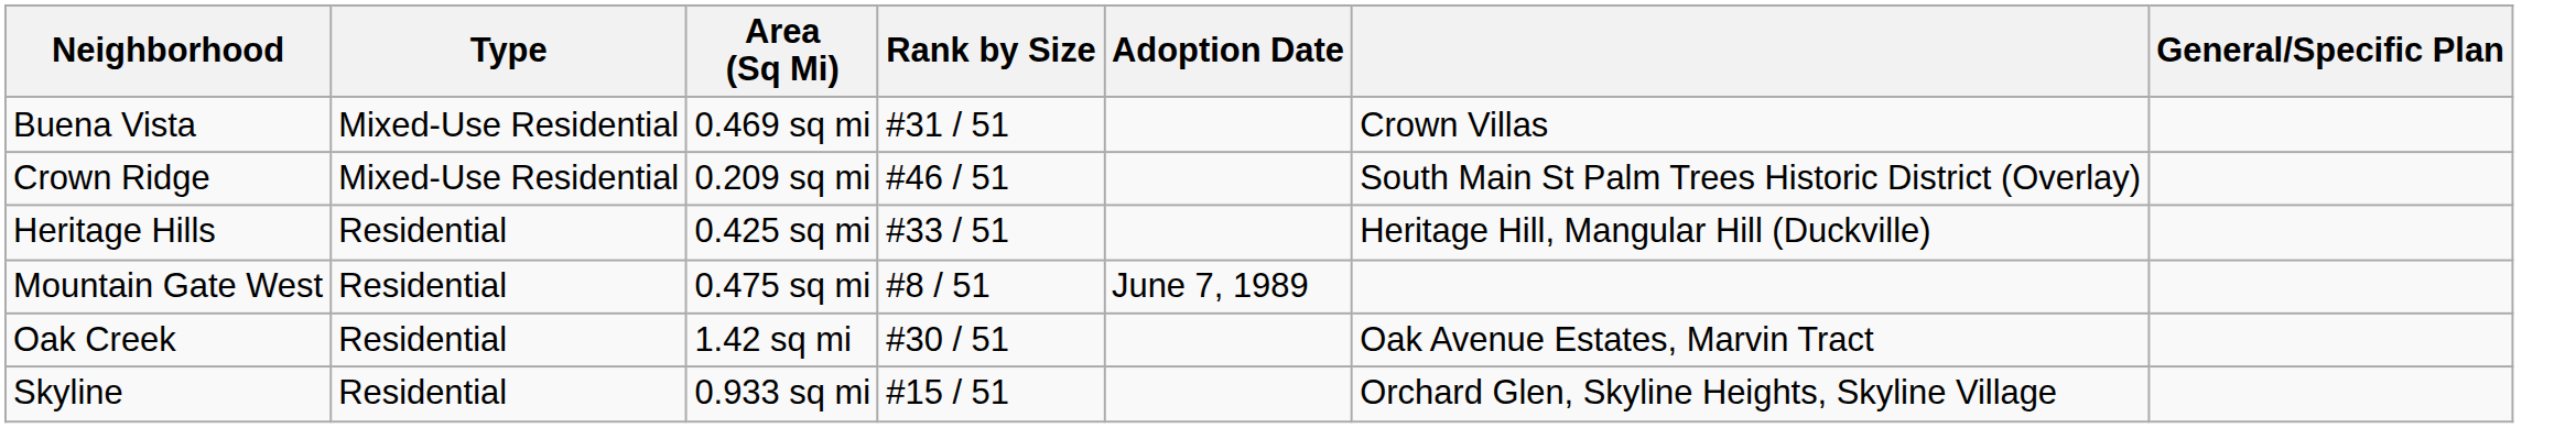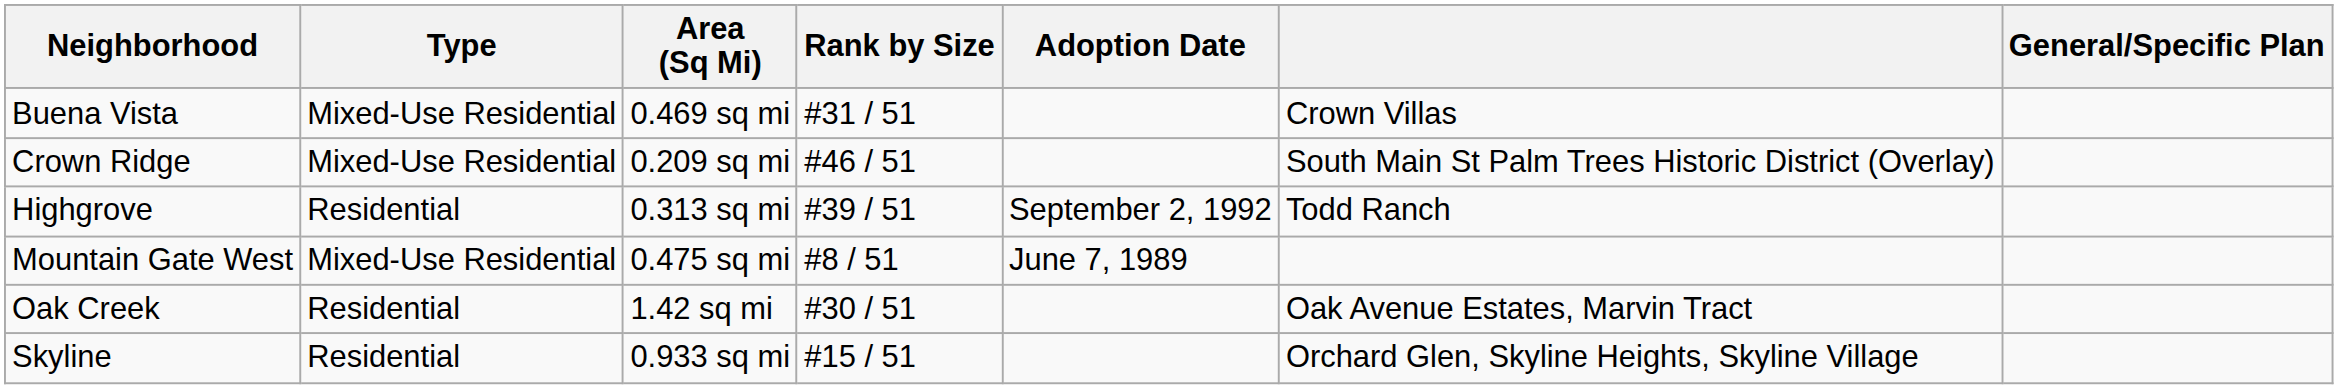- row: Heritage Hills | Residential | 0.425 sq mi | #33 / 51 | Heritage Hill, Mangular Hill (Duckville)
+ row: Highgrove | Residential | 0.313 sq mi | #39 / 51 | September 2, 1992 | Todd Ranch
Mountain Gate West | Type: Residential -> Mixed-Use Residential
